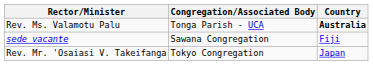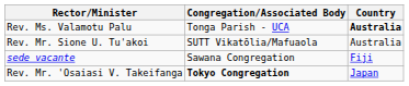+ row: Rev. Mr. Sione U. Tu'akoi | SUTT Vikatōlia/Mafuaola | Australia
Rev. Mr. 'Osaiasi V. Takeifanga | Congregation/Associated Body: normal -> bold
